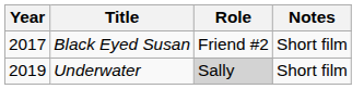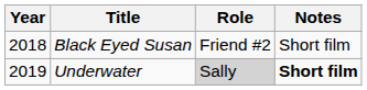Black Eyed Susan | Year: 2017 -> 2018
Underwater | Notes: normal -> bold
